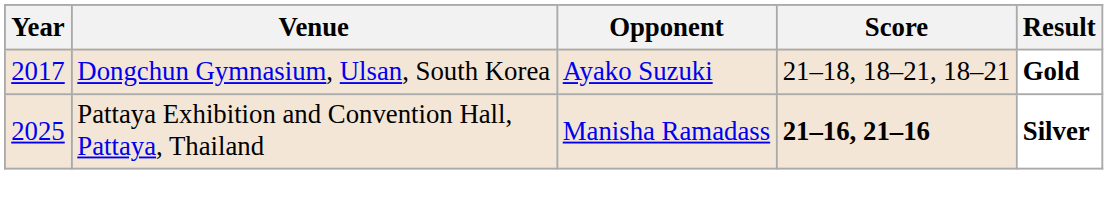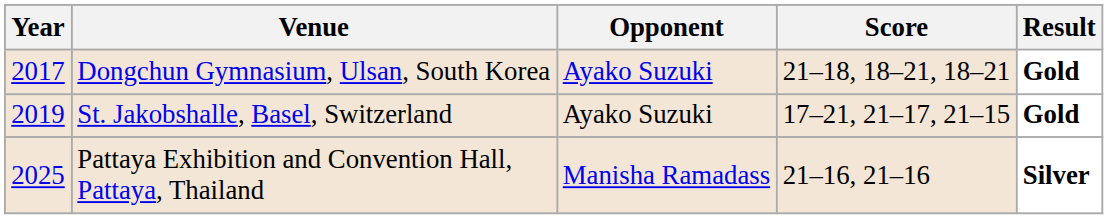+ row: 2019 | St. Jakobshalle, Basel, Switzerland | Ayako Suzuki | 17–21, 21–17, 21–15 | Gold
Pattaya Exhibition and Convention Hall, Pattaya, Thailand | Score: bold -> normal
